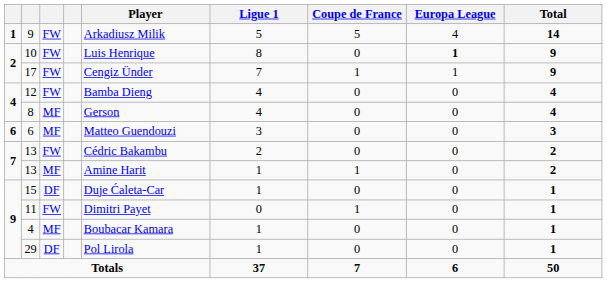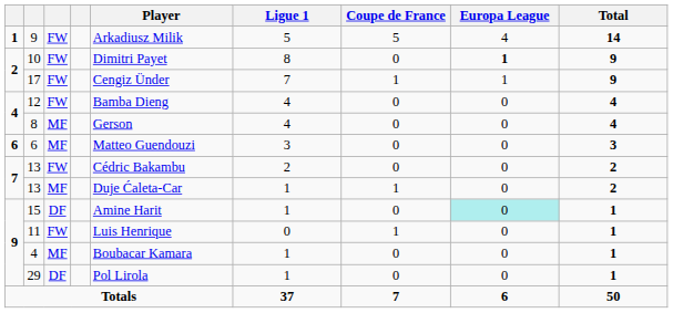10 | Player: Luis Henrique -> Dimitri Payet
13 / MF | Player: Amine Harit -> Duje Ćaleta-Car
15 | Player: Duje Ćaleta-Car -> Amine Harit
15 | Europa League: no background -> paleturquoise background
11 | Player: Dimitri Payet -> Luis Henrique
